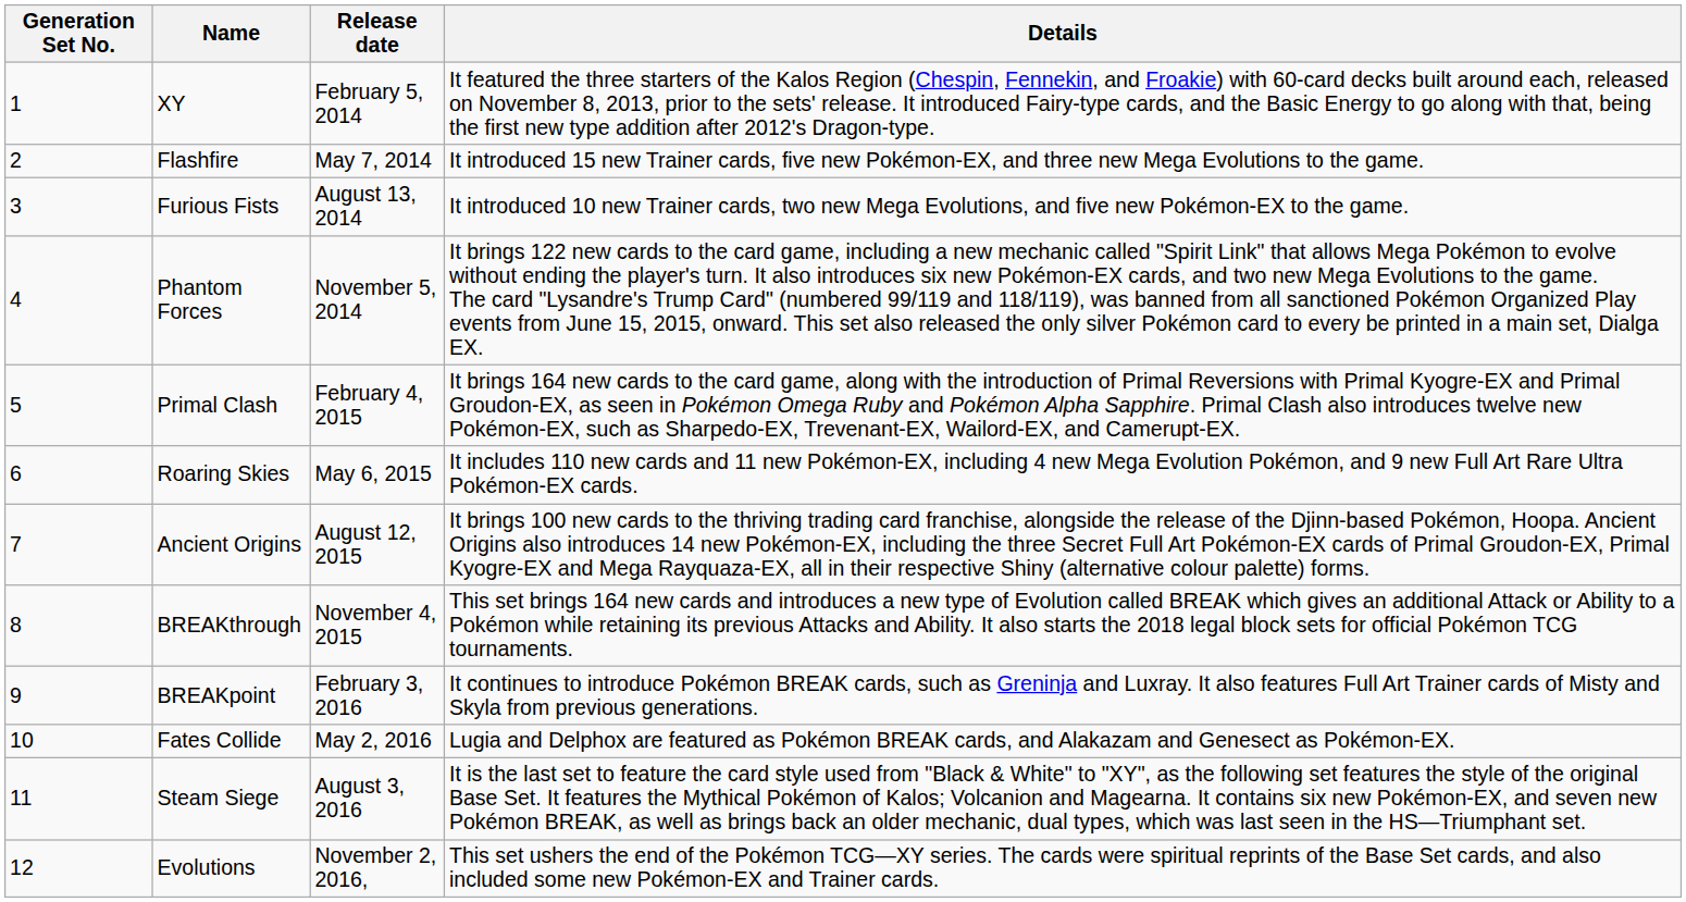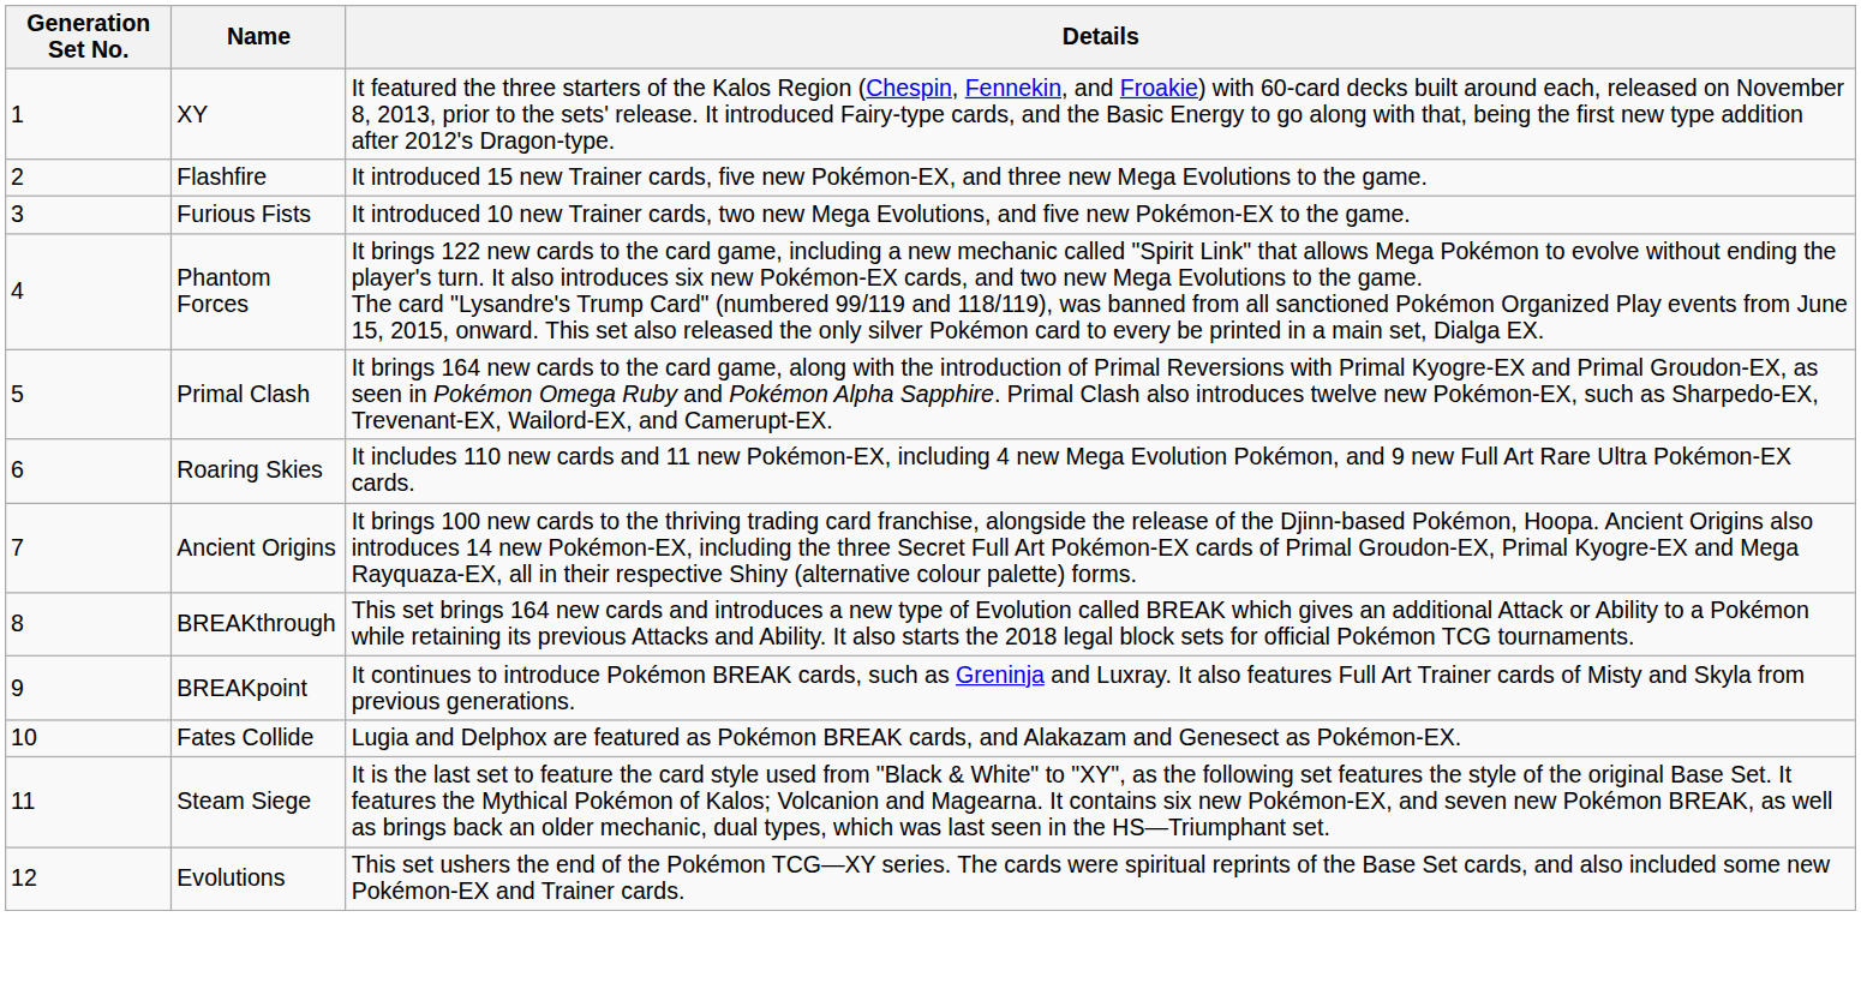- column: Release date | February 5, 2014 | May 7, 2014 | August 13, 2014 | November 5, 2014 | February 4, 2015 | May 6, 2015 | August 12, 2015 | November 4, 2015 | February 3, 2016 | May 2, 2016 | August 3, 2016 | November 2, 2016,
